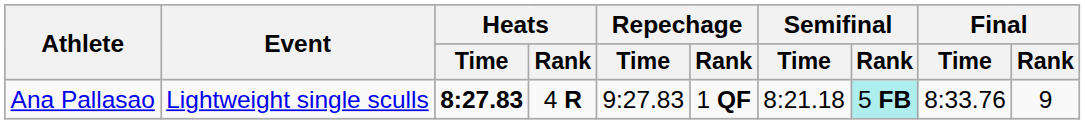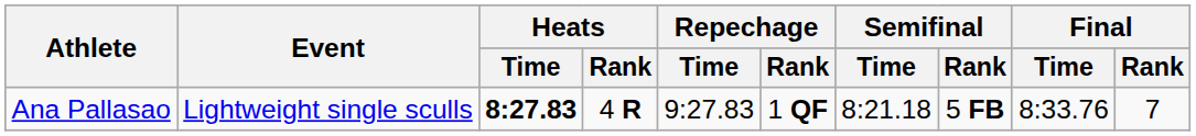Ana Pallasao | Semifinal / Rank: paleturquoise background -> no background
Ana Pallasao | Final / Rank: 9 -> 7
